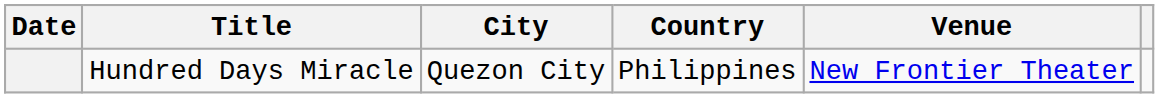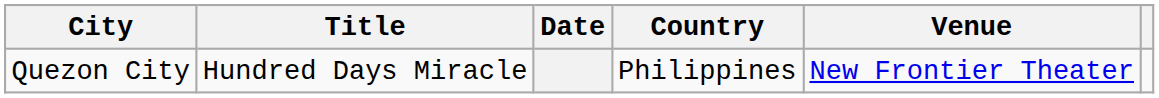columns swapped: Date <-> City
